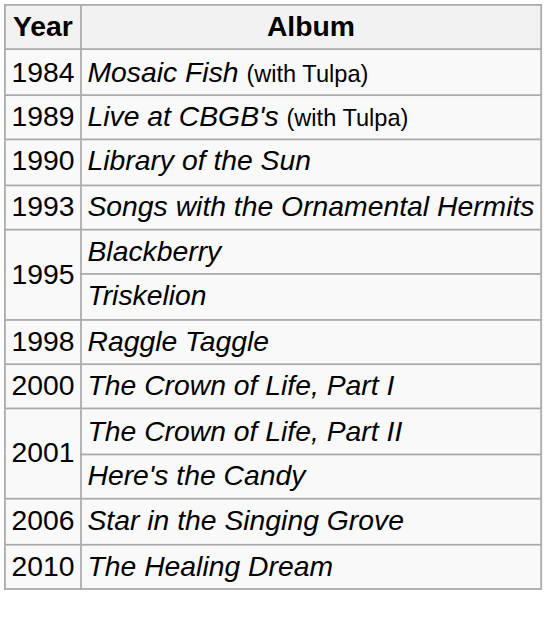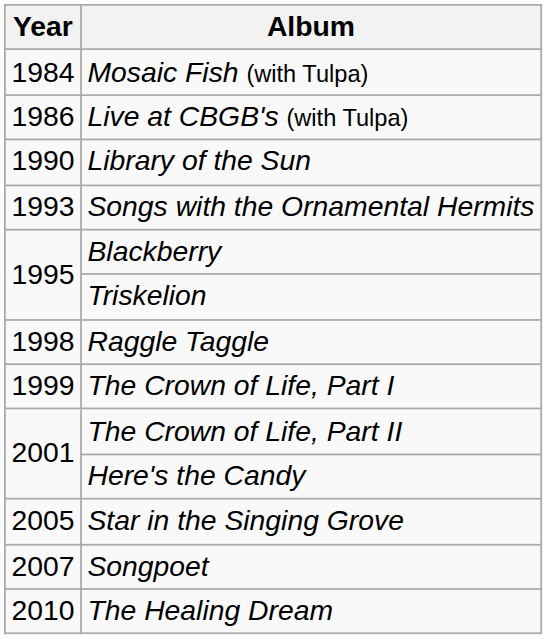Live at CBGB's (with Tulpa) | Year: 1989 -> 1986
The Crown of Life, Part I | Year: 2000 -> 1999
Star in the Singing Grove | Year: 2006 -> 2005
+ row: 2007 | Songpoet
